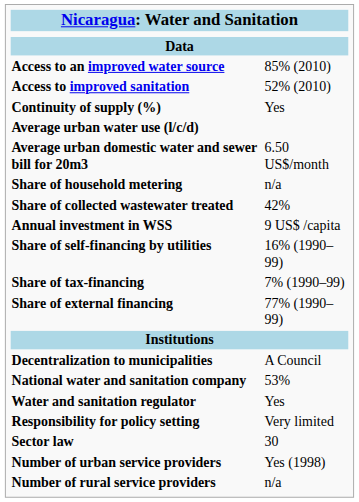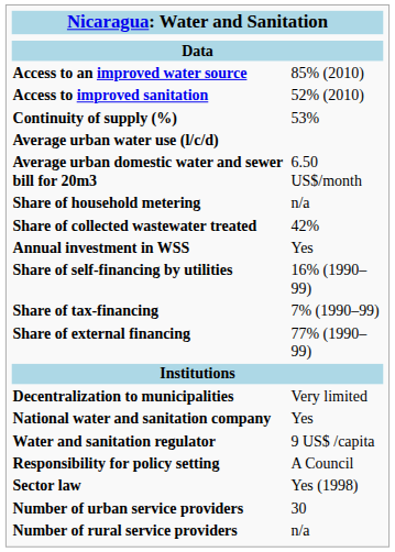Continuity of supply (%) | column 2: Yes -> 53%
Annual investment in WSS | column 2: 9 US$ /capita -> Yes
Decentralization to municipalities | column 2: A Council -> Very limited
National water and sanitation company | column 2: 53% -> Yes
Water and sanitation regulator | column 2: Yes -> 9 US$ /capita
Responsibility for policy setting | column 2: Very limited -> A Council
Sector law | column 2: 30 -> Yes (1998)
Number of urban service providers | column 2: Yes (1998) -> 30
